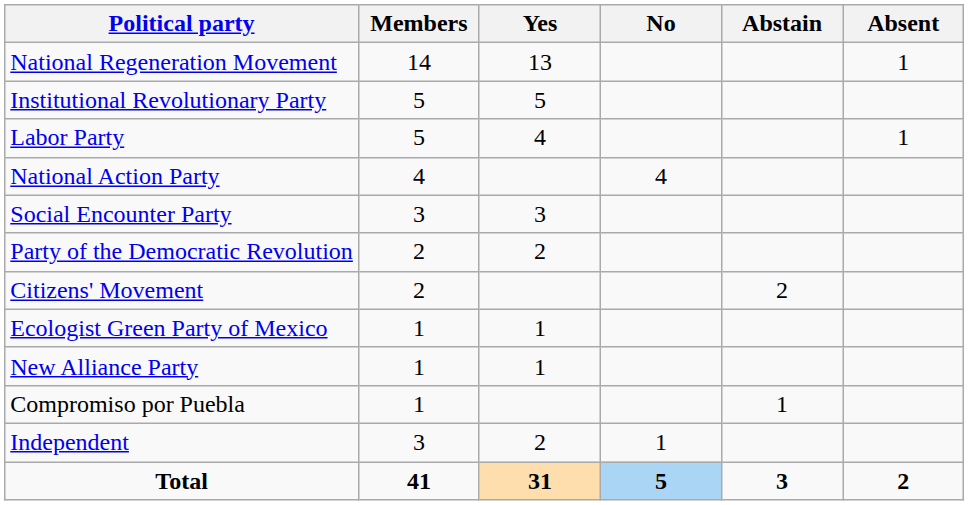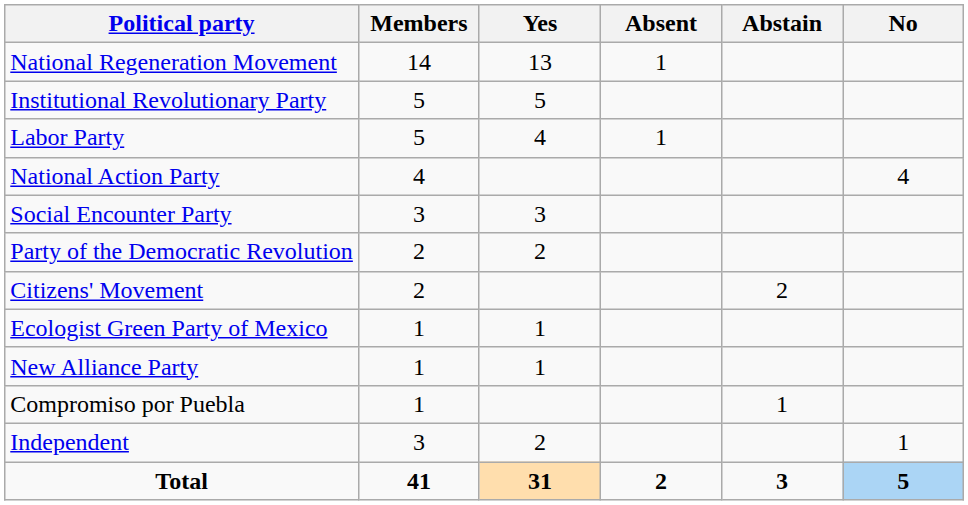columns swapped: No <-> Absent
